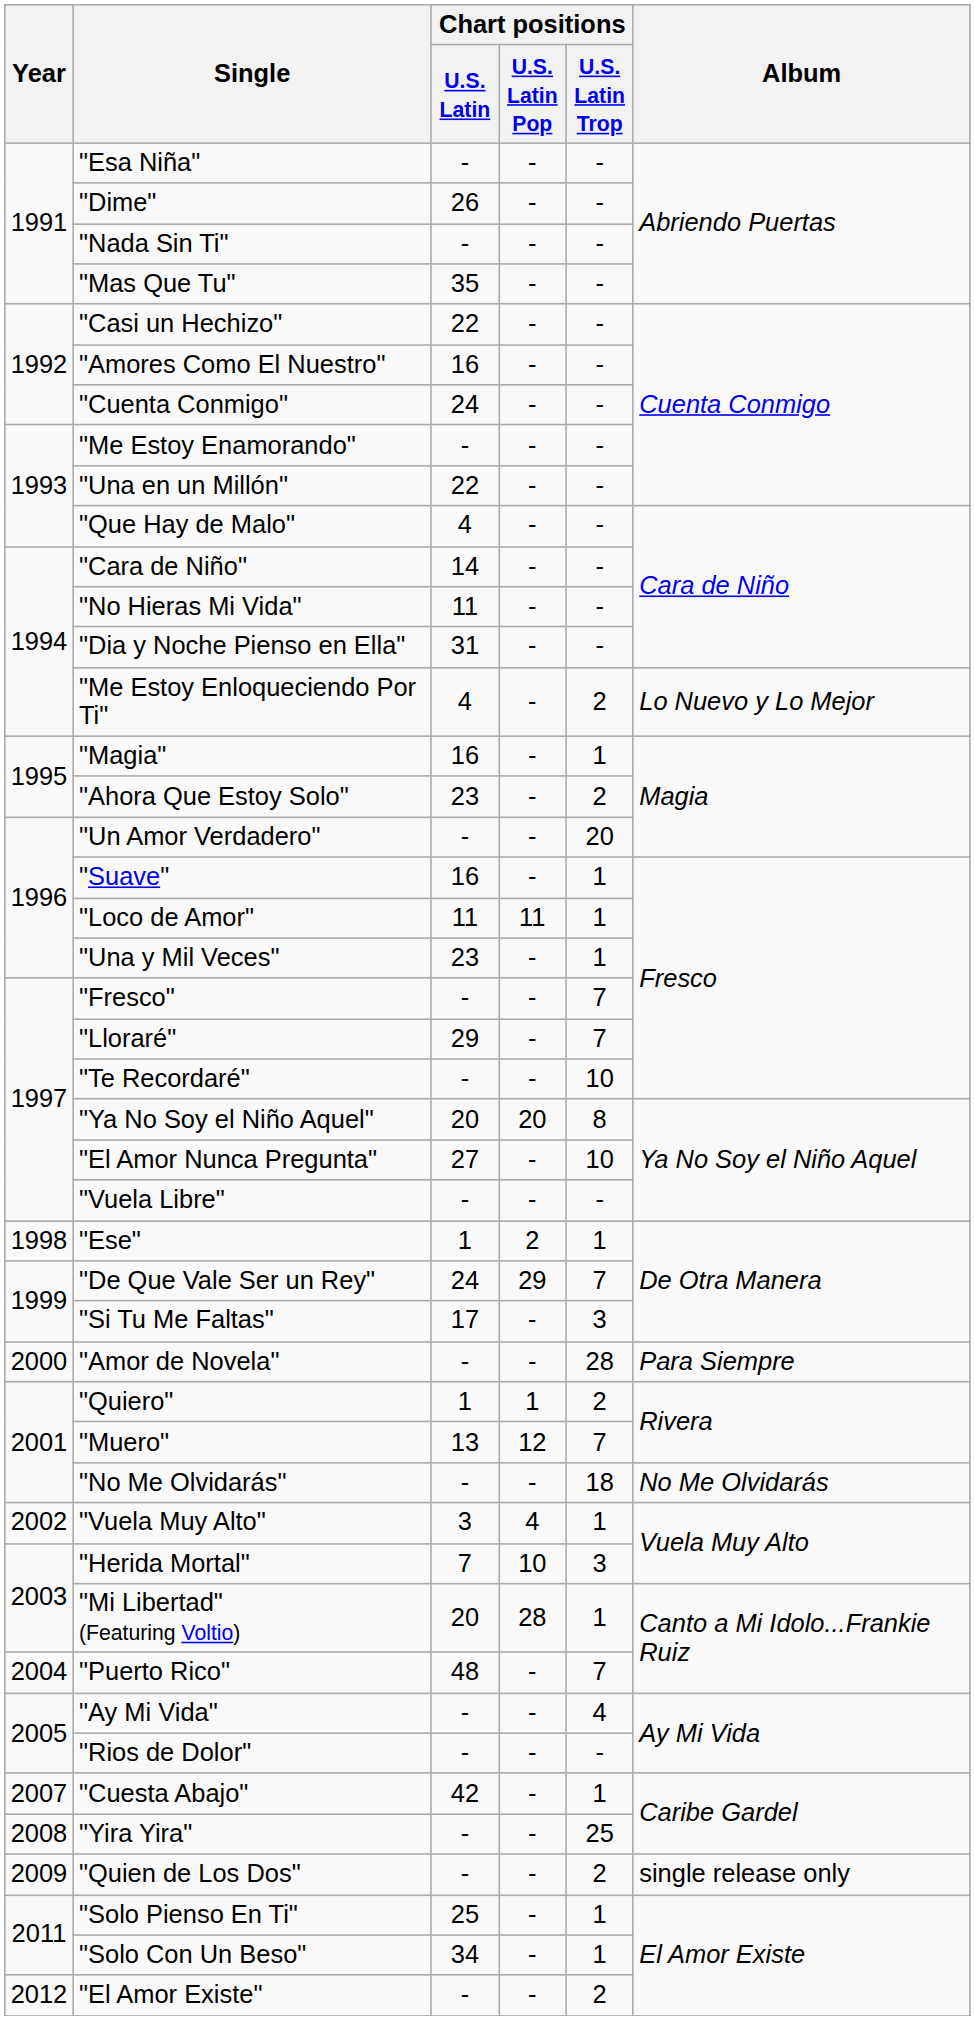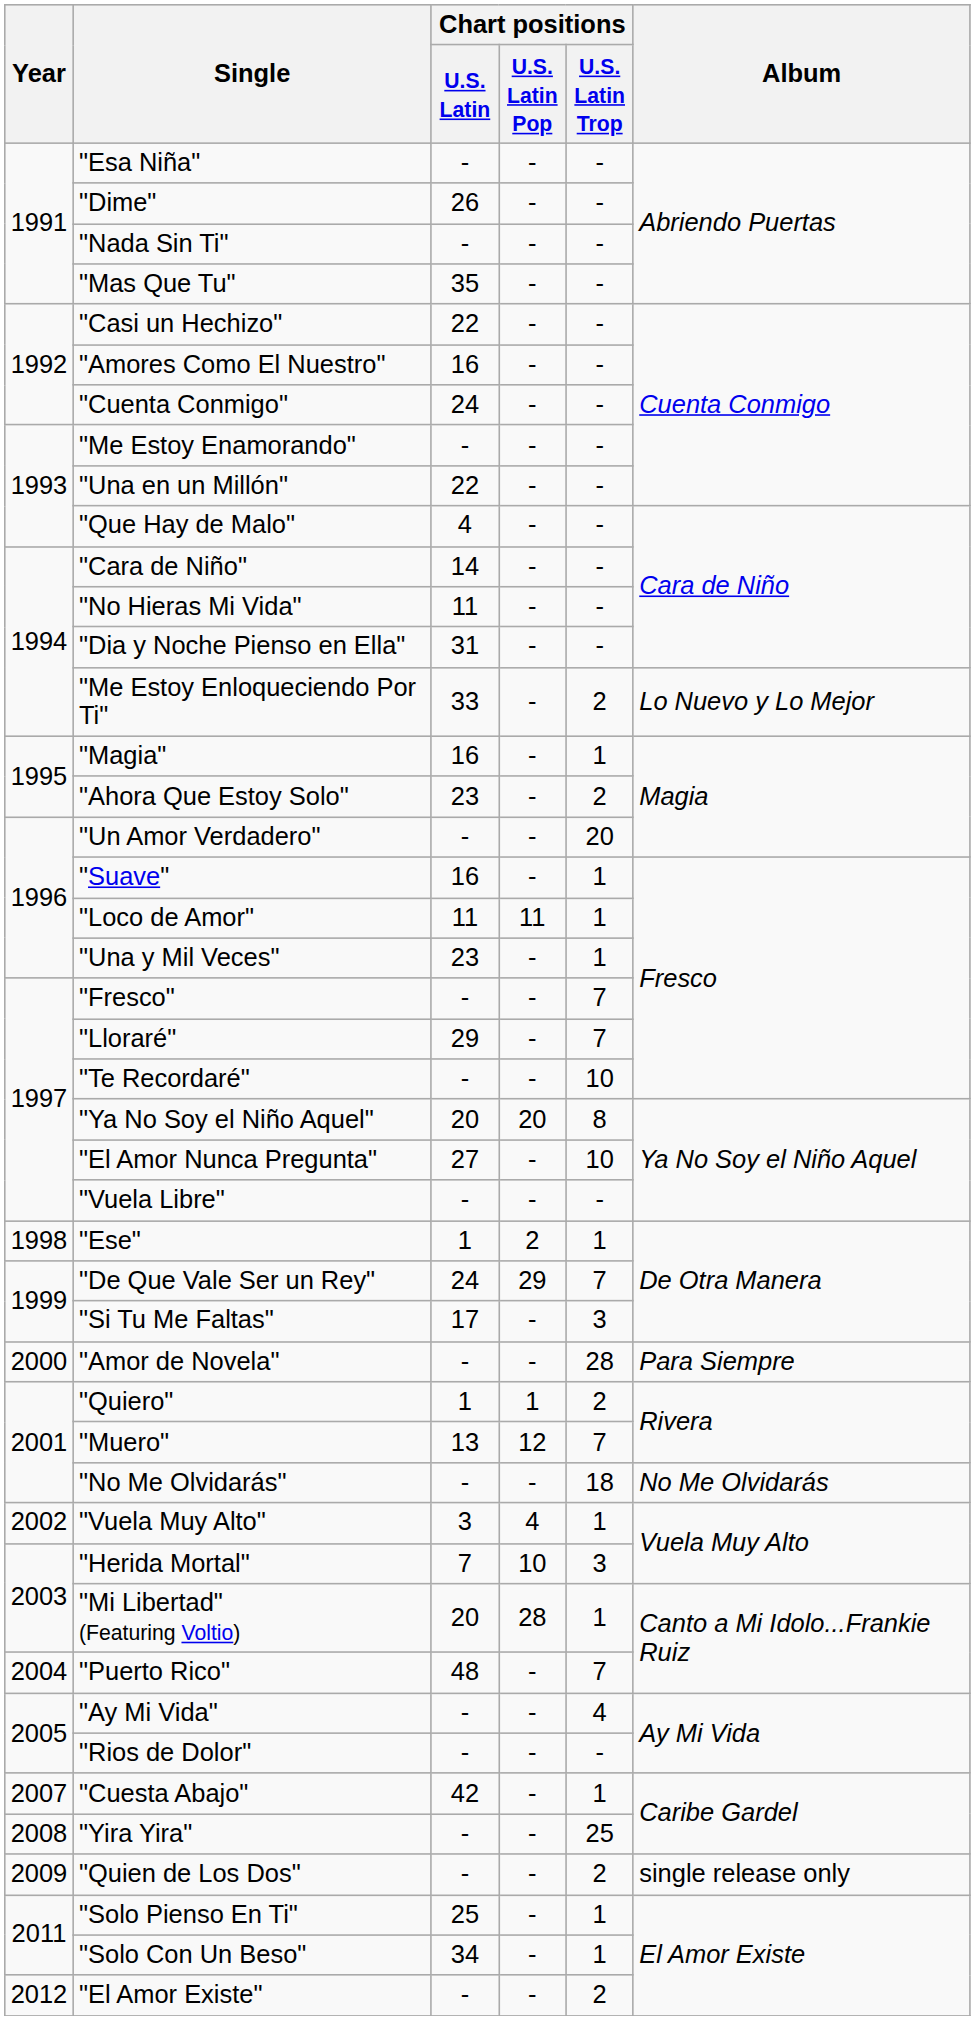"Me Estoy Enloqueciendo Por Ti" | Chart positions / U.S. Latin: 4 -> 33
